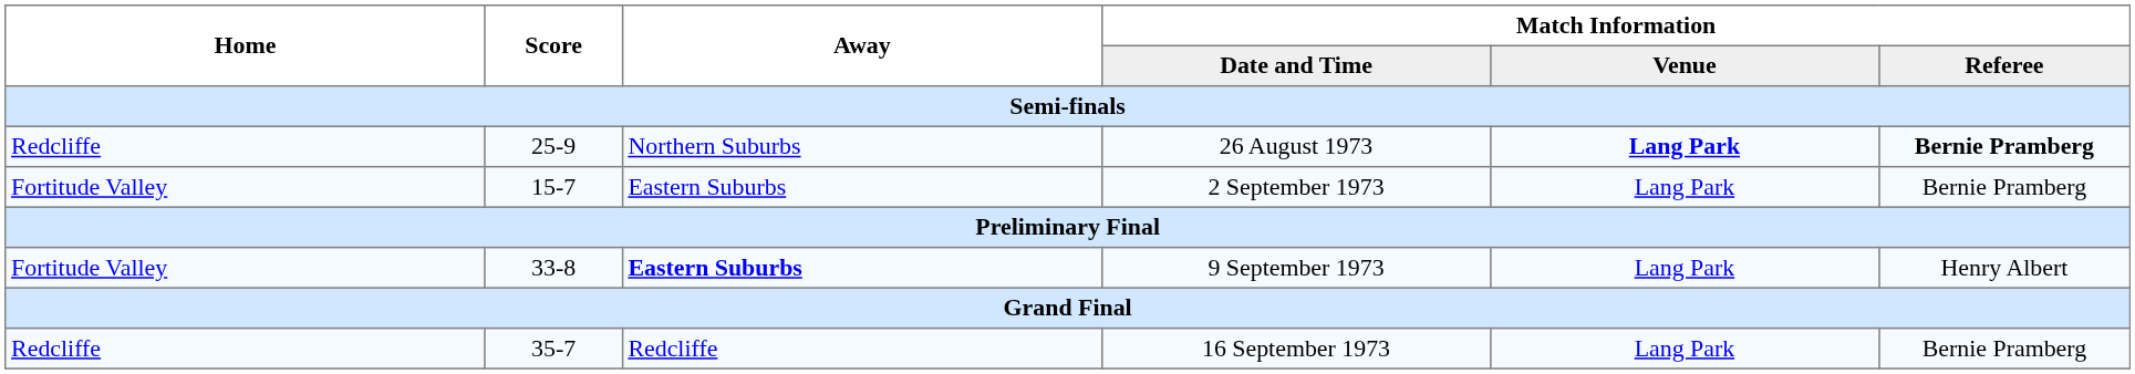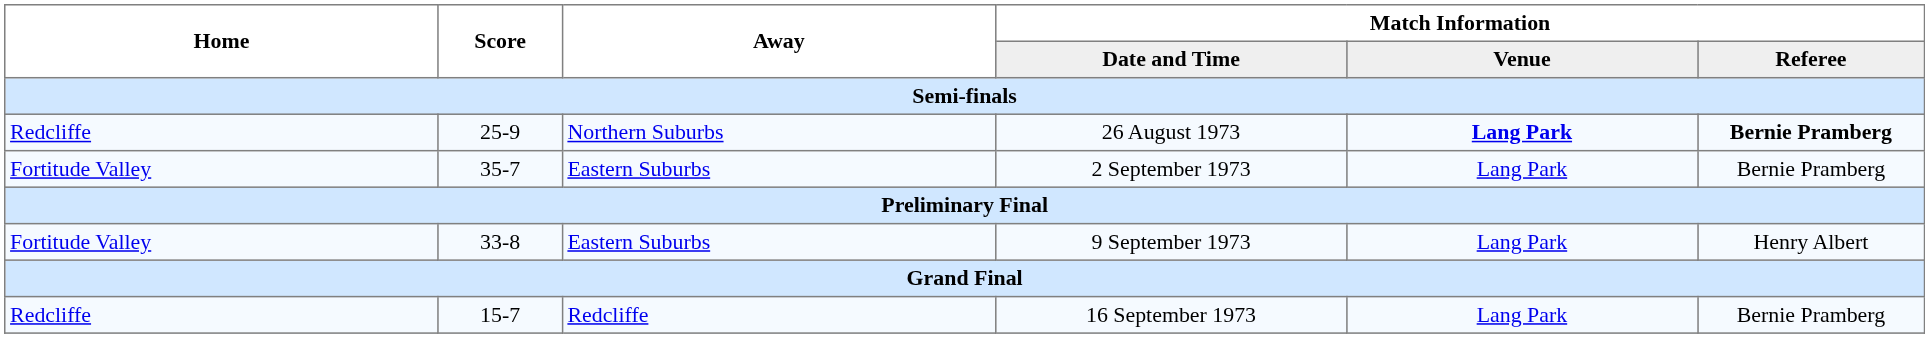2 September 1973 | Score: 15-7 -> 35-7
9 September 1973 | Away: bold -> normal
16 September 1973 | Score: 35-7 -> 15-7
